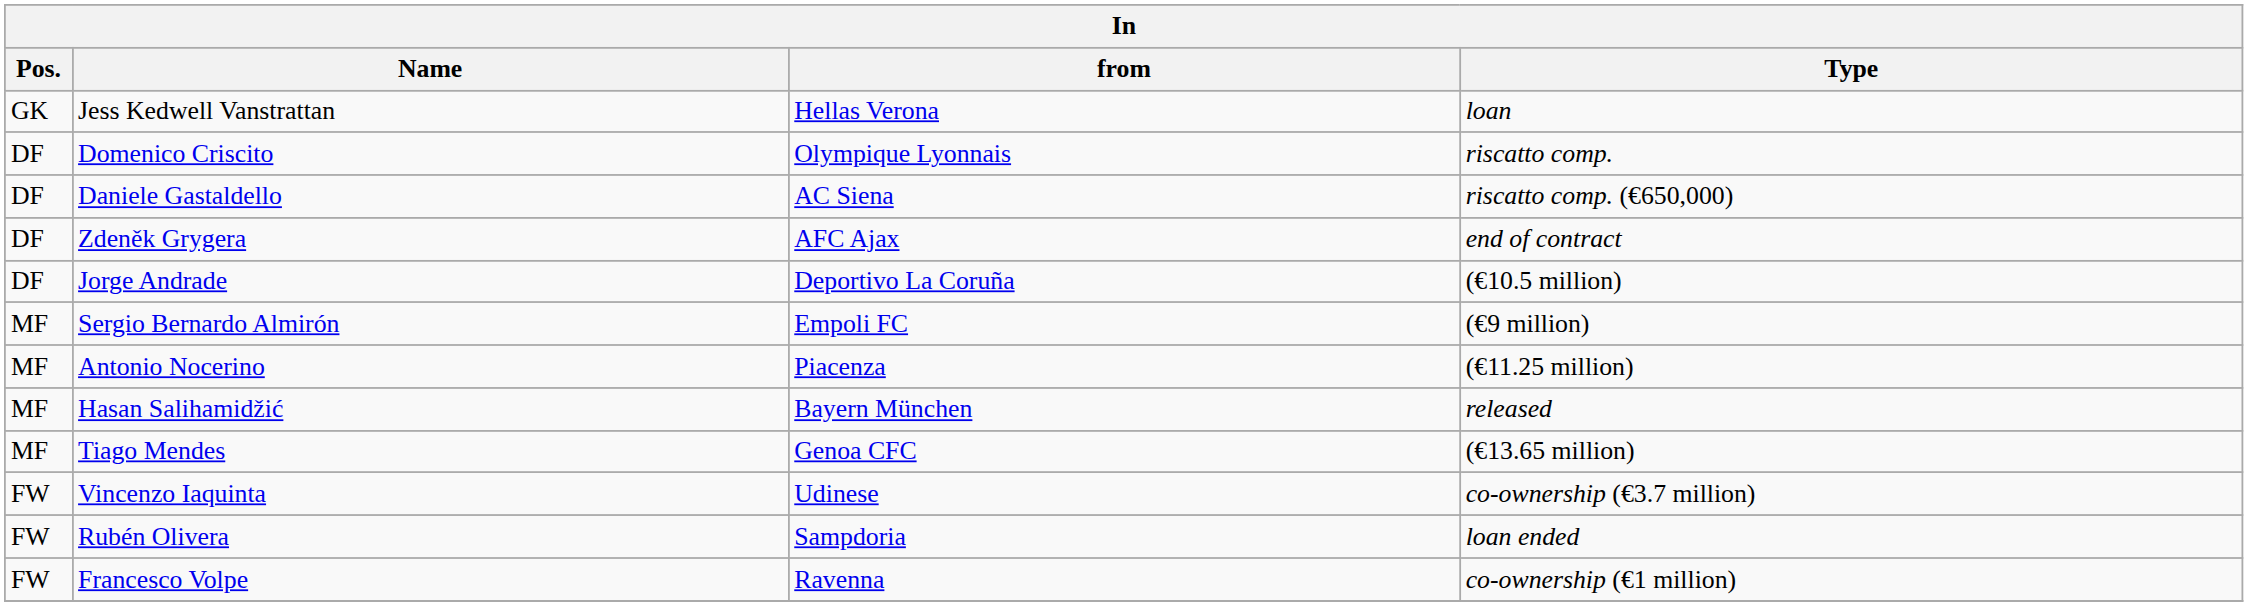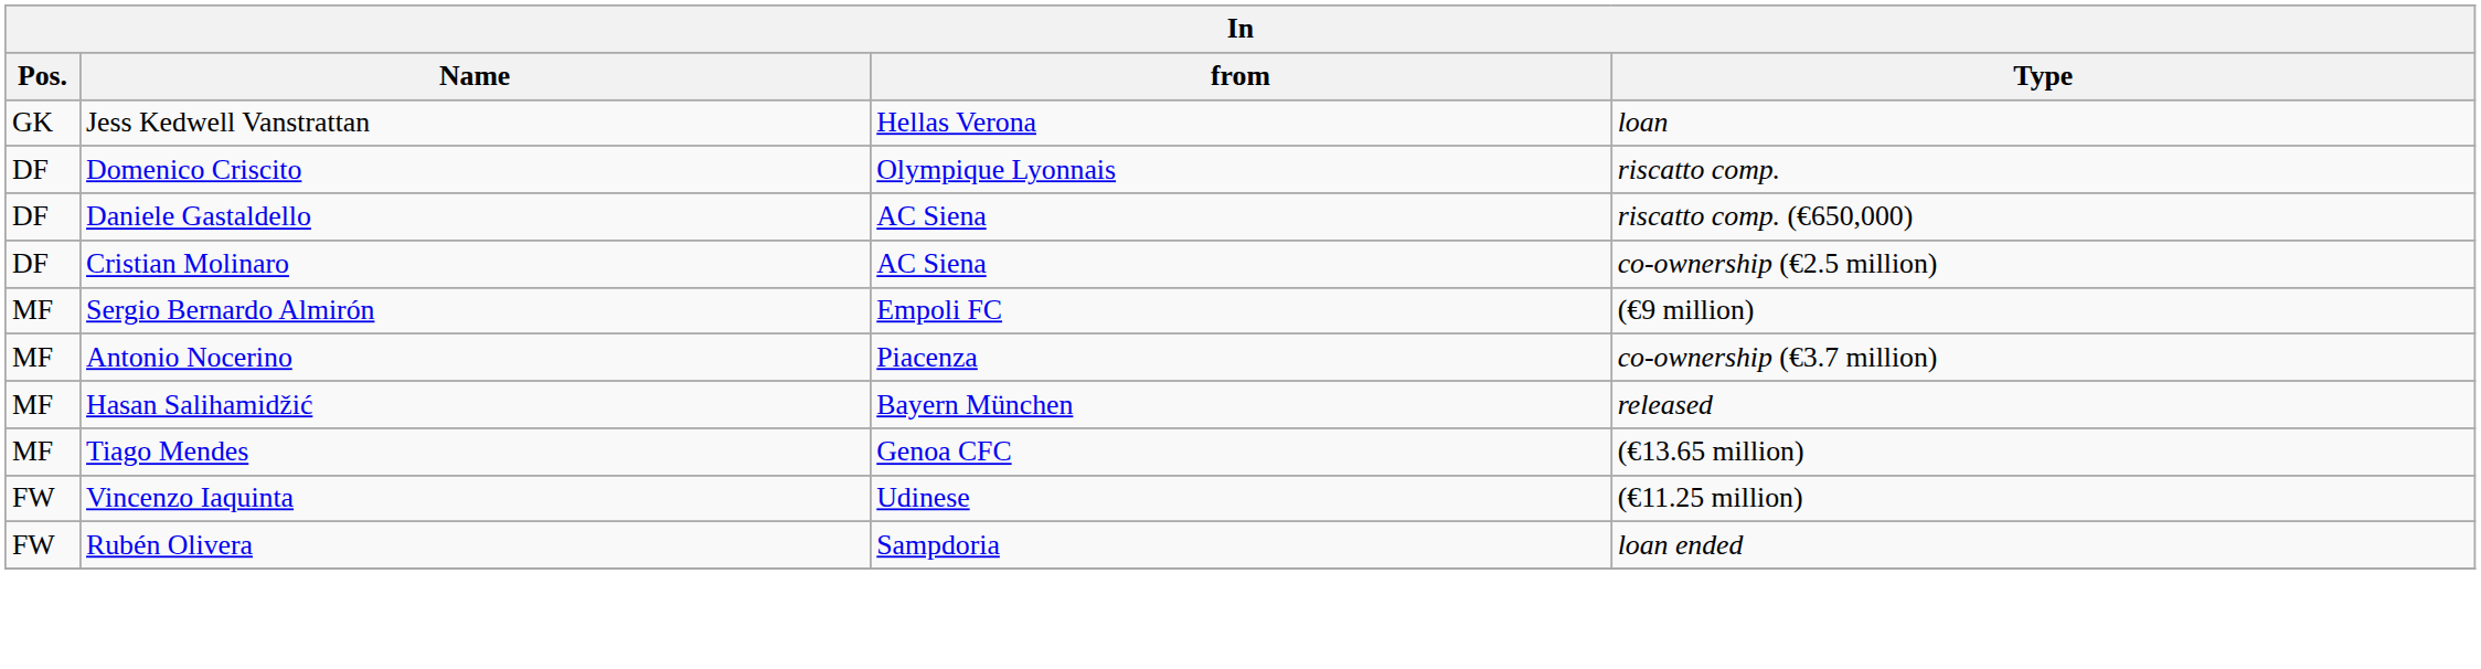- row: DF | Zdeněk Grygera | AFC Ajax | end of contract
- row: DF | Jorge Andrade | Deportivo La Coruña | (€10.5 million)
+ row: DF | Cristian Molinaro | AC Siena | co-ownership (€2.5 million)
Antonio Nocerino | Type: (€11.25 million) -> co-ownership (€3.7 million)
Vincenzo Iaquinta | Type: co-ownership (€3.7 million) -> (€11.25 million)
- row: FW | Francesco Volpe | Ravenna | co-ownership (€1 million)
